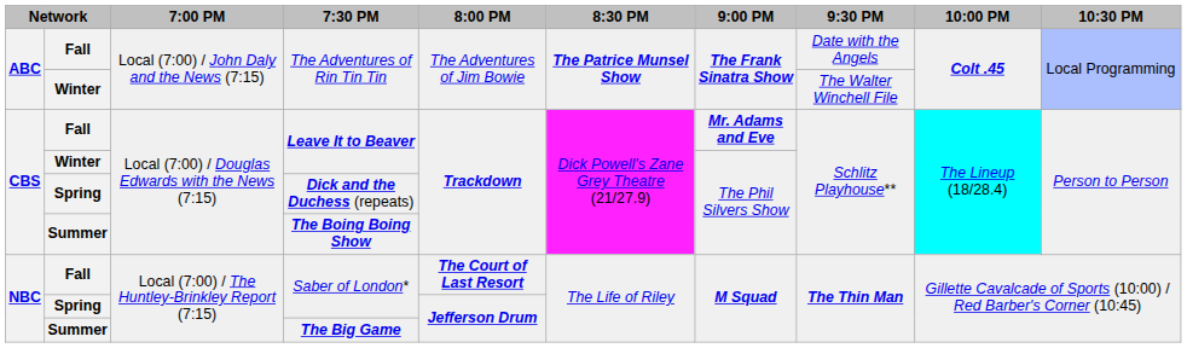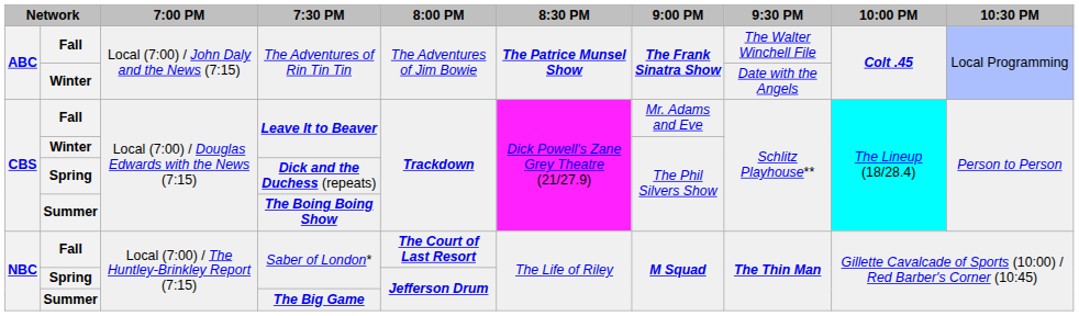Fall / The Adventures of Rin Tin Tin | 9:30 PM: Date with the Angels -> The Walter Winchell File
Winter / The Adventures of Rin Tin Tin | 9:30 PM: The Walter Winchell File -> Date with the Angels
Fall / Leave It to Beaver | 9:00 PM: bold -> normal
